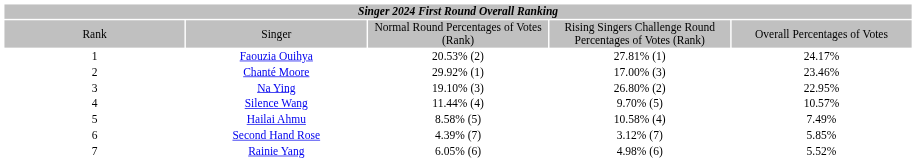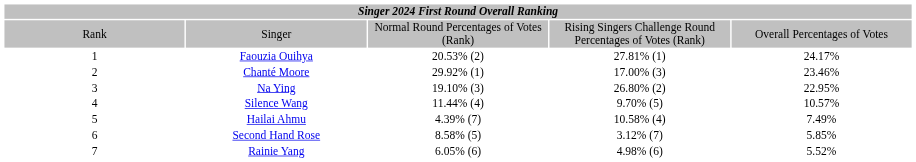Hailai Ahmu | column 3: 8.58% (5) -> 4.39% (7)
Second Hand Rose | column 3: 4.39% (7) -> 8.58% (5)
